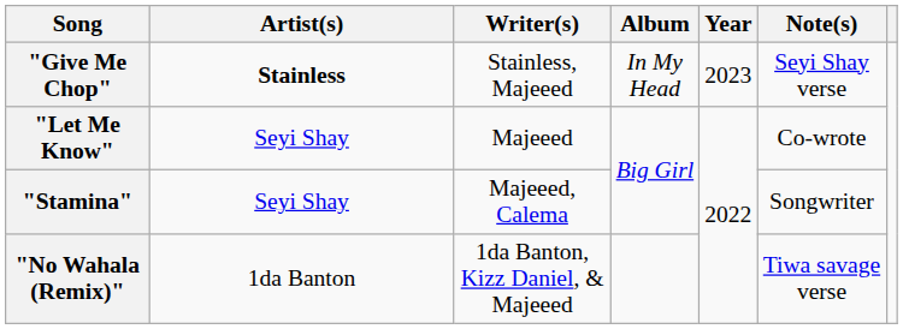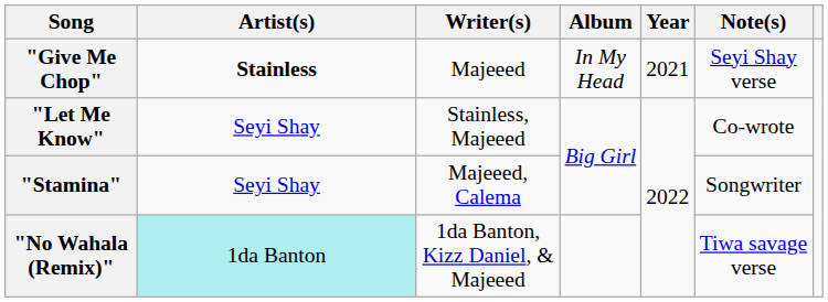"Give Me Chop" | Writer(s): Stainless, Majeeed -> Majeeed
"Give Me Chop" | Year: 2023 -> 2021
"Let Me Know" | Writer(s): Majeeed -> Stainless, Majeeed
"No Wahala (Remix)" | Artist(s): no background -> paleturquoise background
